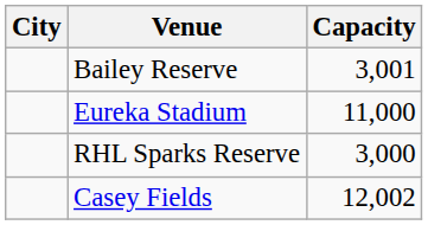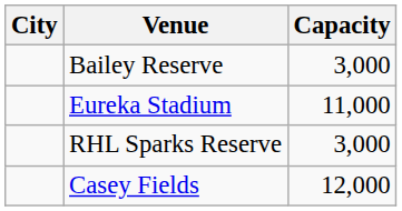Bailey Reserve | Capacity: 3,001 -> 3,000
Casey Fields | Capacity: 12,002 -> 12,000
